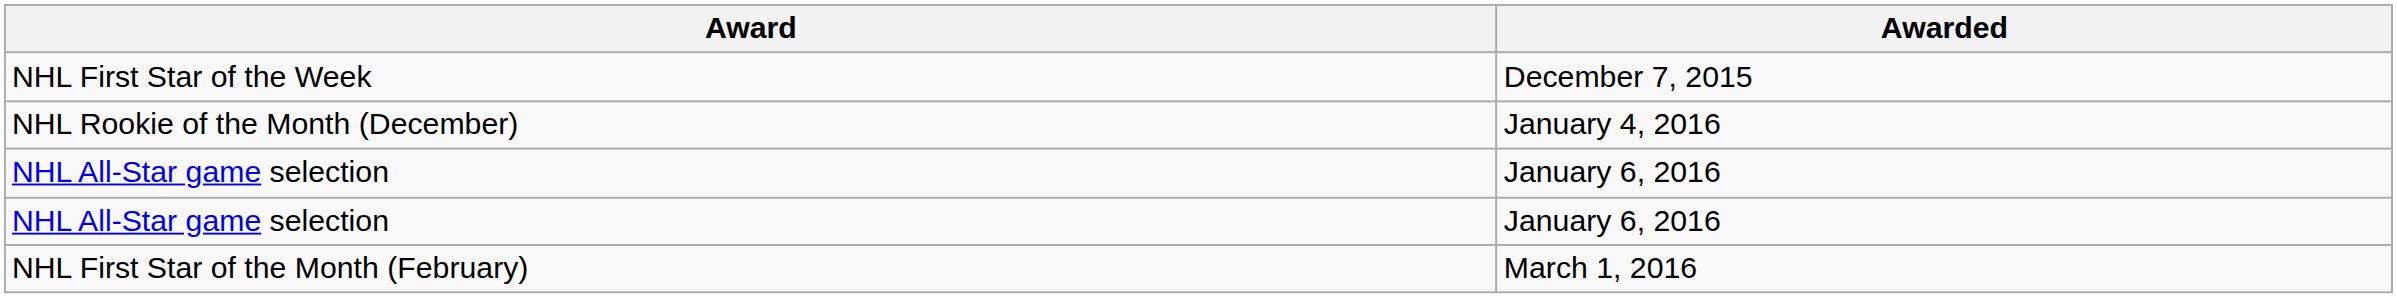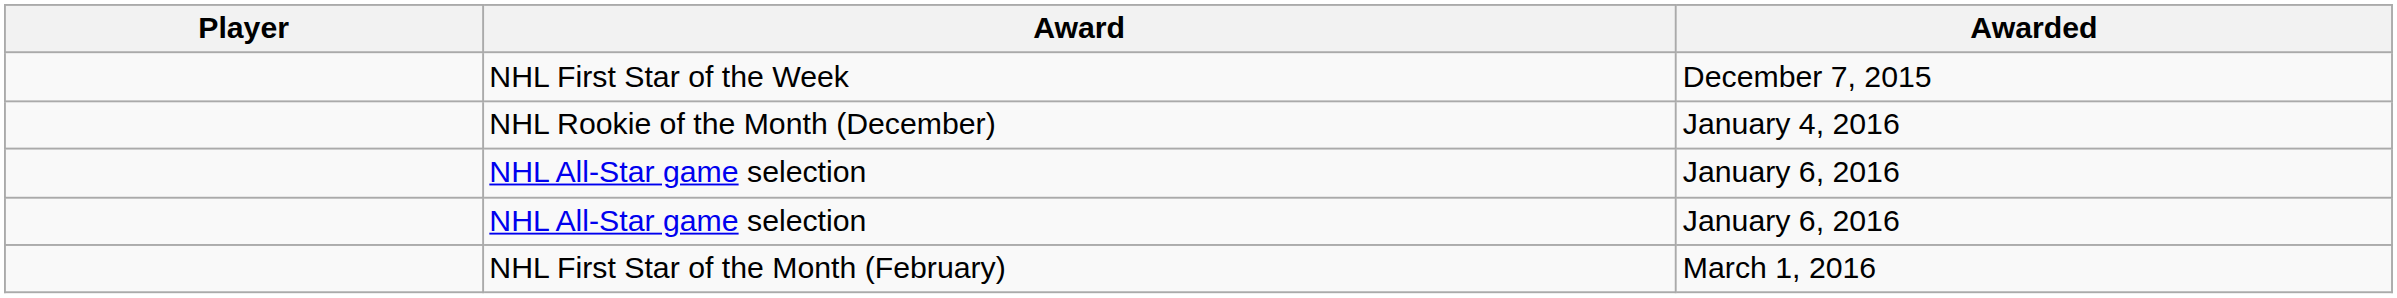+ column: Player
